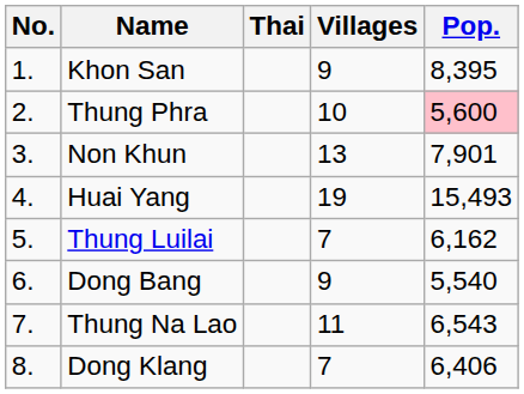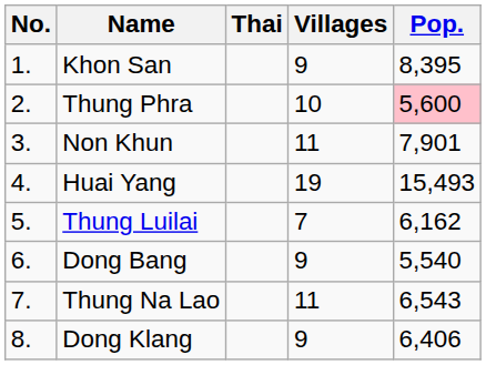Non Khun | Villages: 13 -> 11
Dong Klang | Villages: 7 -> 9
